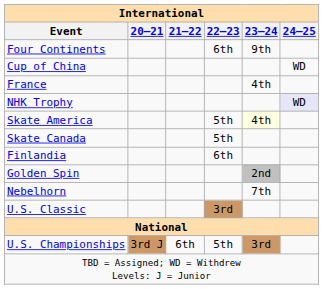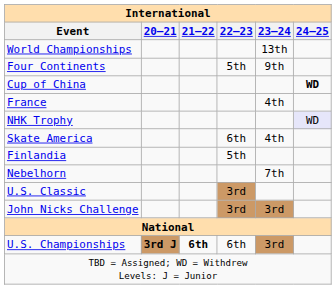+ row: World Championships | 13th
Four Continents | 22–23: 6th -> 5th
Cup of China | 24–25: normal -> bold
Skate America | 22–23: 5th -> 6th
Skate America | 23–24: lightyellow background -> no background
- row: Skate Canada | 5th
Finlandia | 22–23: 6th -> 5th
- row: Golden Spin | 2nd
+ row: John Nicks Challenge | 3rd | 3rd
U.S. Championships | 20–21: normal -> bold
U.S. Championships | 21–22: normal -> bold
U.S. Championships | 22–23: 5th -> 6th
